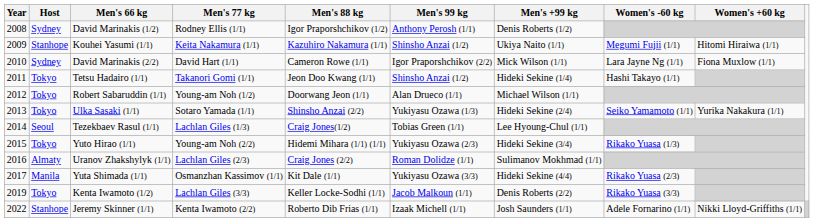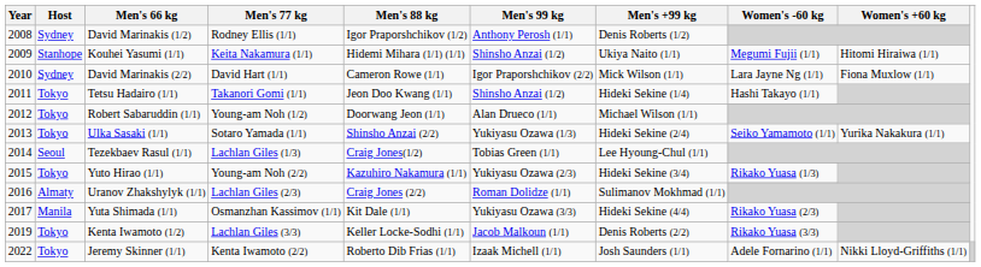Kouhei Yasumi (1/1) | Men's 88 kg: Kazuhiro Nakamura (1/1) -> Hidemi Mihara (1/1) (1/1)
Yuto Hirao (1/1) | Men's 88 kg: Hidemi Mihara (1/1) (1/1) -> Kazuhiro Nakamura (1/1)
Jeremy Skinner (1/1) | Host: Stanhope -> Tokyo
